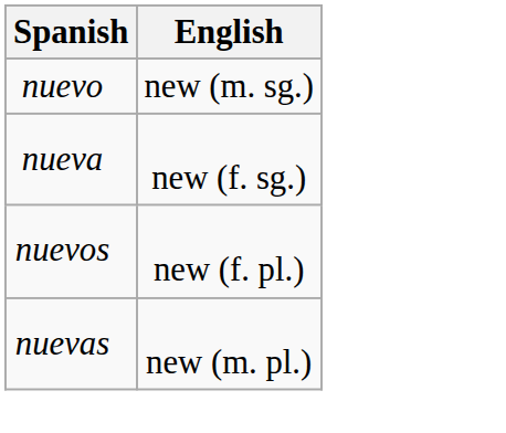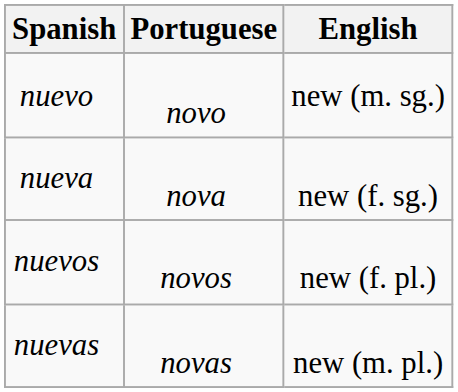+ column: Portuguese | novo | nova | novos | novas
